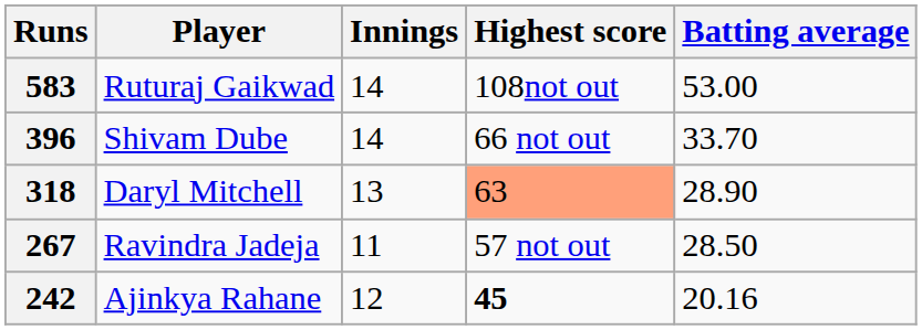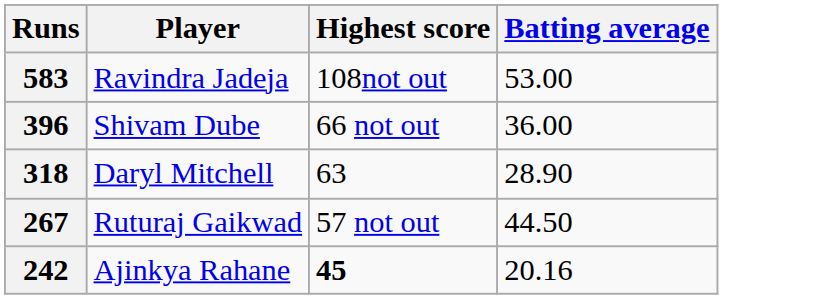- column: Innings | 14 | 14 | 13 | 11 | 12
583 | Player: Ruturaj Gaikwad -> Ravindra Jadeja
396 | Batting average: 33.70 -> 36.00
318 | Highest score: lightsalmon background -> no background
267 | Player: Ravindra Jadeja -> Ruturaj Gaikwad
267 | Batting average: 28.50 -> 44.50
